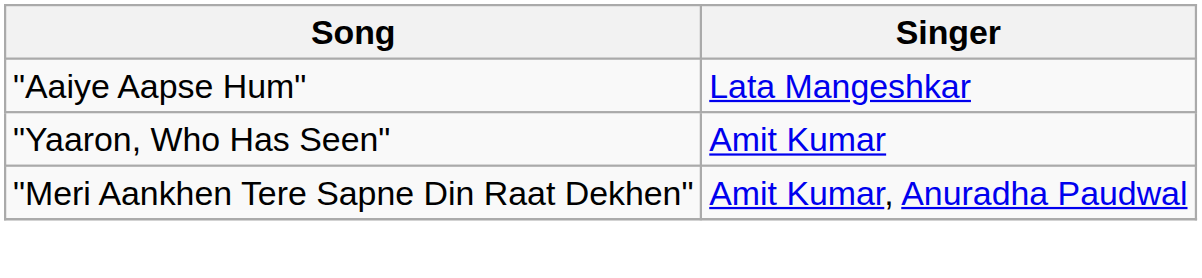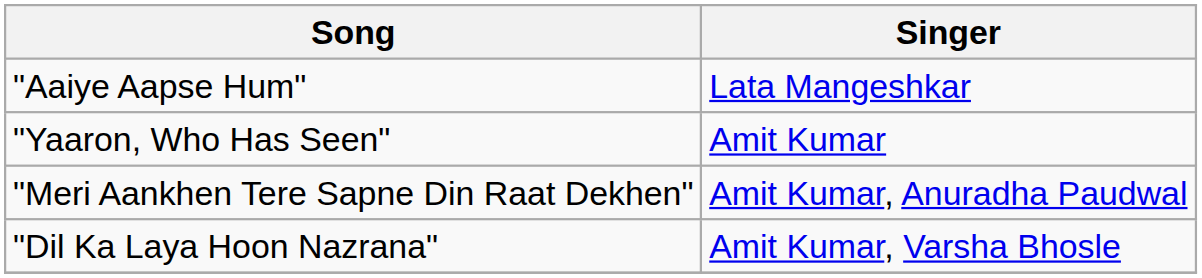+ row: "Dil Ka Laya Hoon Nazrana" | Amit Kumar, Varsha Bhosle
